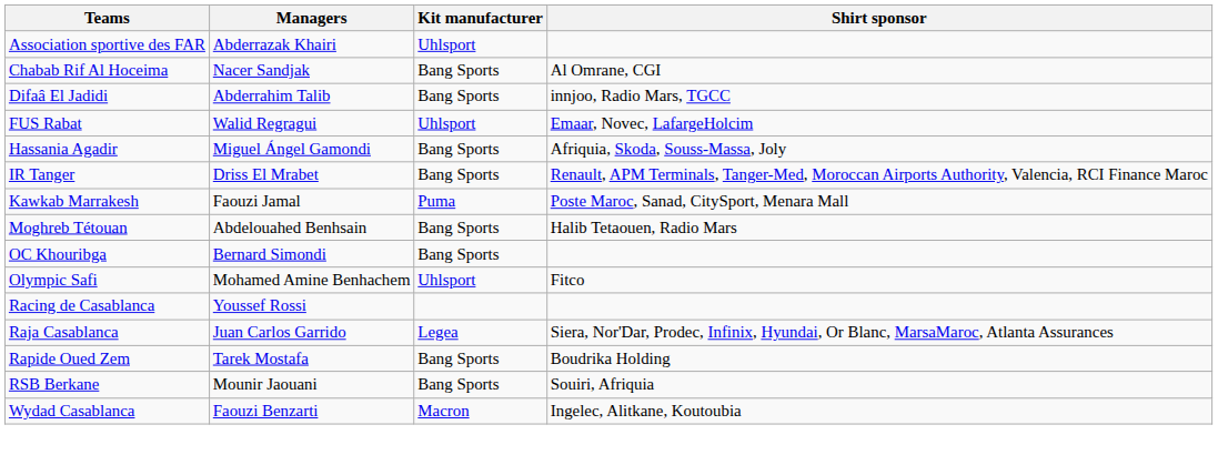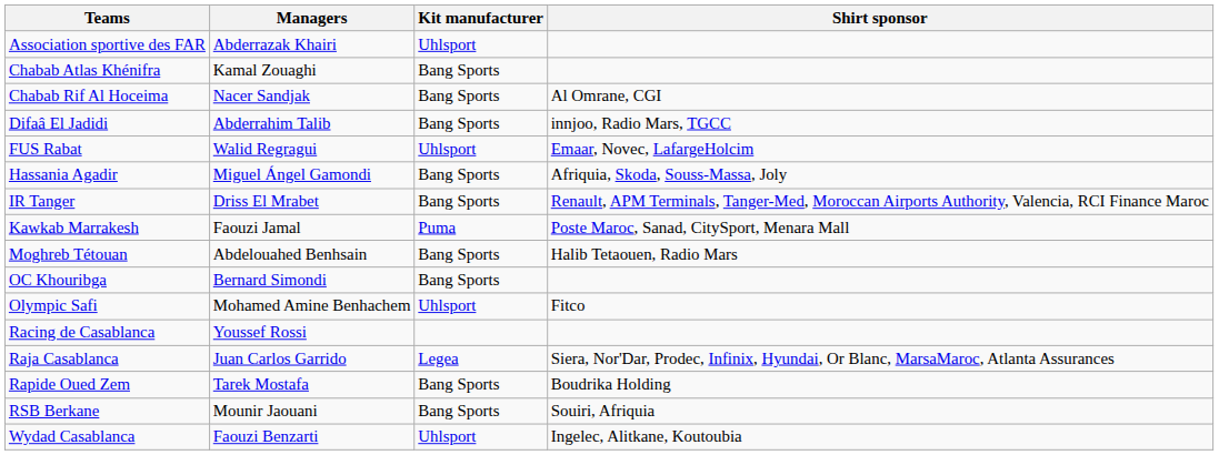+ row: Chabab Atlas Khénifra | Kamal Zouaghi | Bang Sports
Wydad Casablanca | Kit manufacturer: Macron -> Uhlsport
